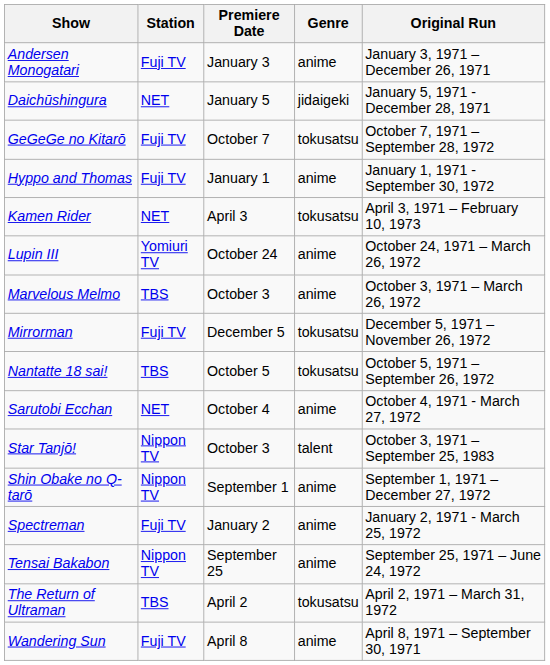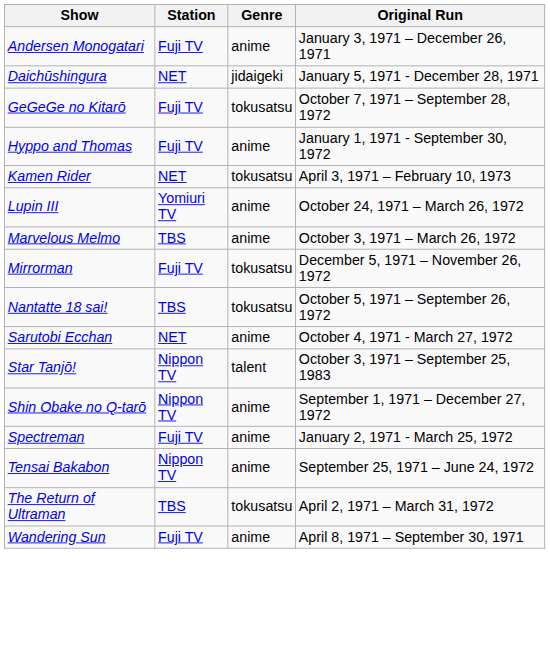- column: Premiere Date | January 3 | January 5 | October 7 | January 1 | April 3 | October 24 | October 3 | December 5 | October 5 | October 4 | October 3 | September 1 | January 2 | September 25 | April 2 | April 8
